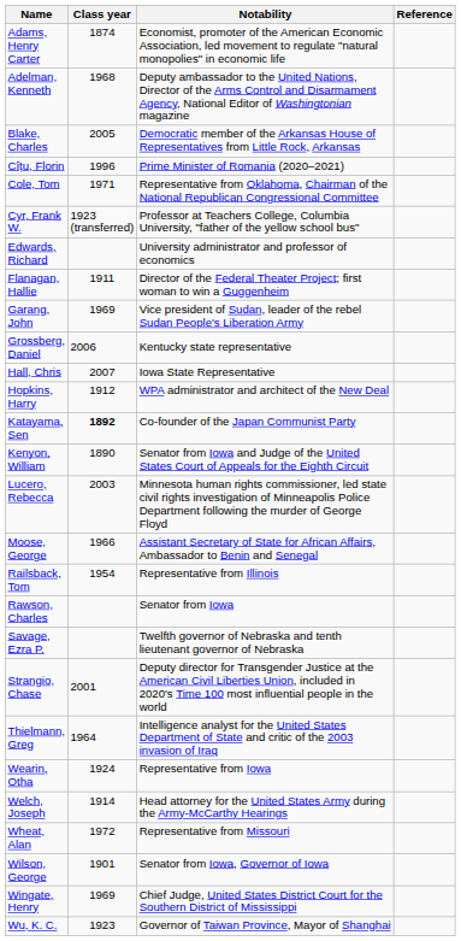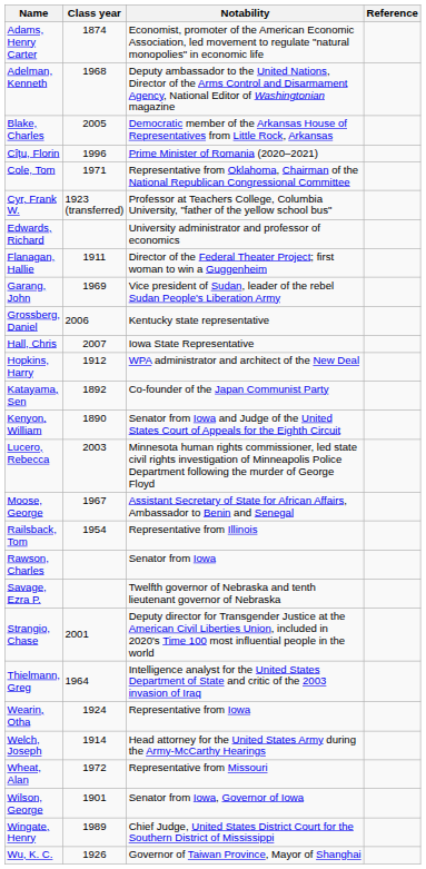Katayama, Sen | Class year: bold -> normal
Moose, George | Class year: 1966 -> 1967
Wingate, Henry | Class year: 1969 -> 1989
Wu, K. C. | Class year: 1923 -> 1926
